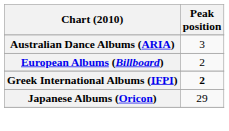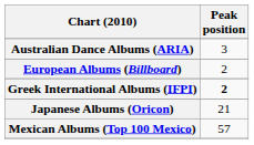Japanese Albums (Oricon) | Peak position: 29 -> 21
+ row: Mexican Albums (Top 100 Mexico) | 57
